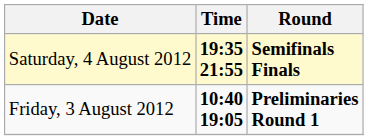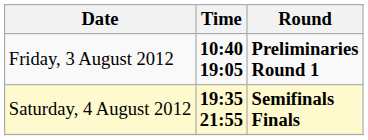rows swapped: Friday, 3 August 2012 <-> Saturday, 4 August 2012
